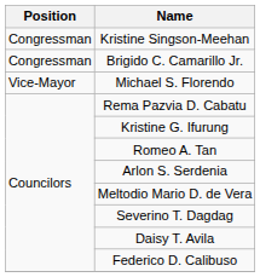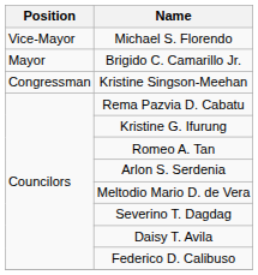rows swapped: Kristine Singson-Meehan <-> Michael S. Florendo
Brigido C. Camarillo Jr. | Position: Congressman -> Mayor
